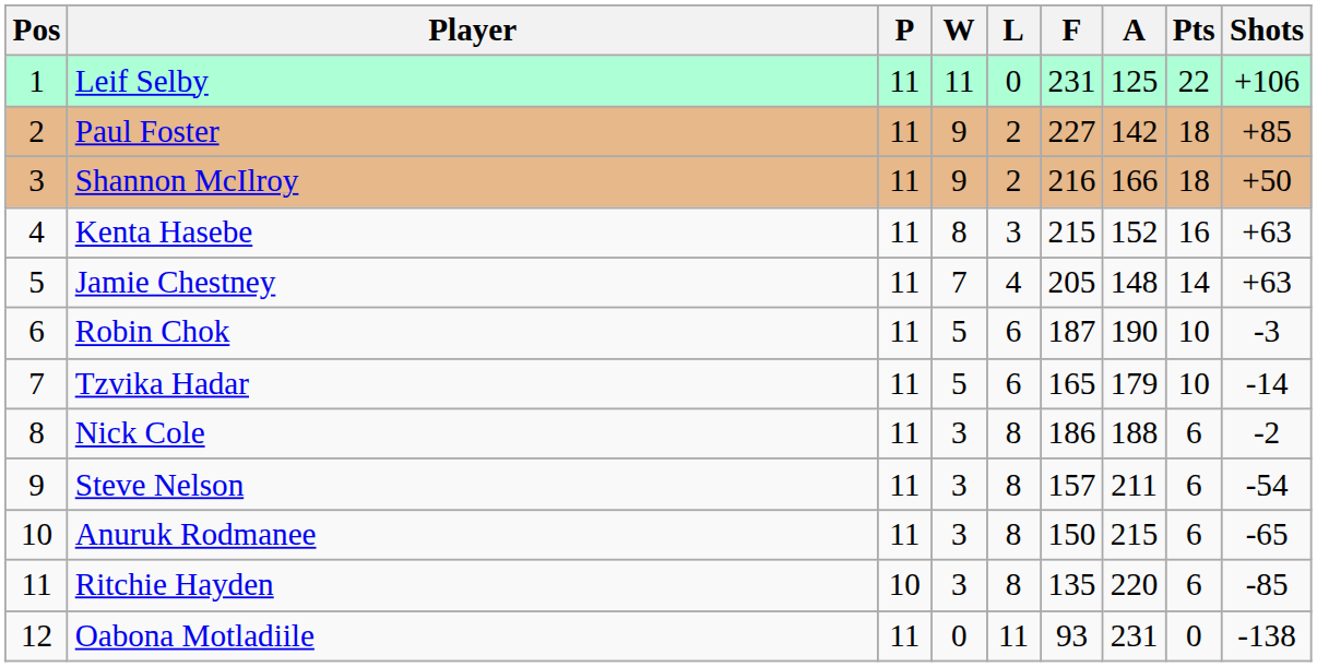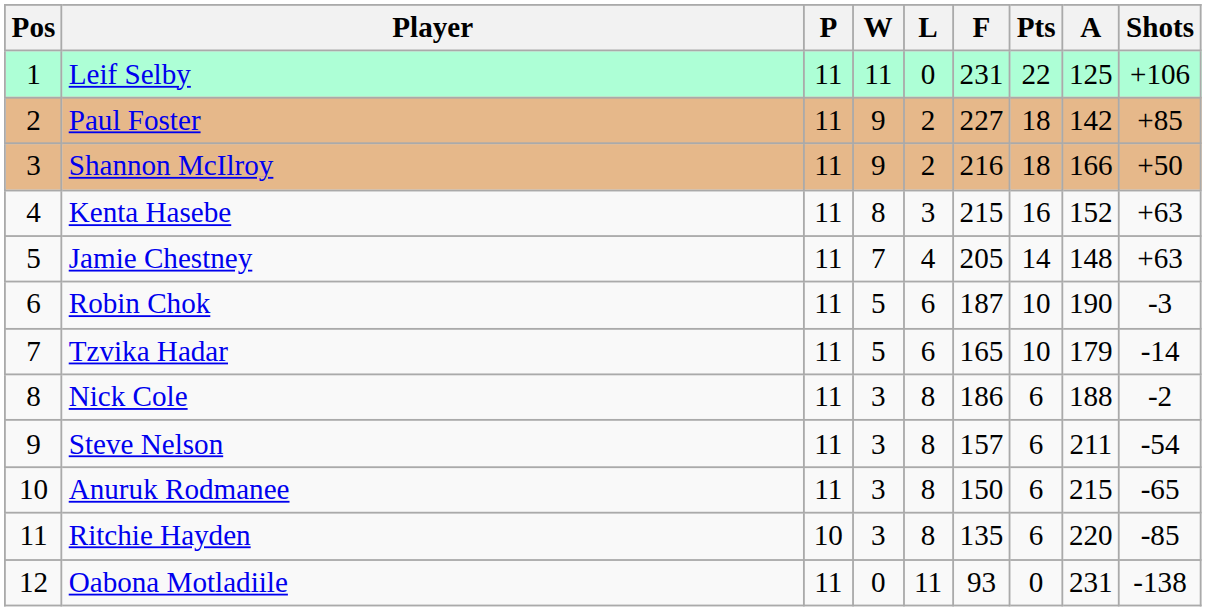columns swapped: A <-> Pts
